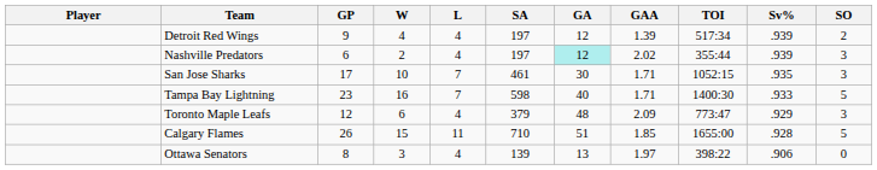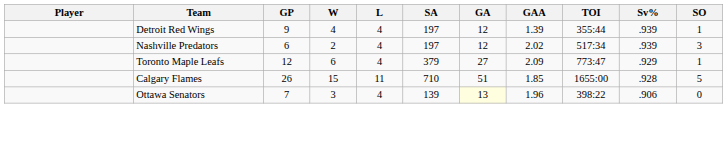Detroit Red Wings | TOI: 517:34 -> 355:44
Detroit Red Wings | SO: 2 -> 1
Nashville Predators | GA: paleturquoise background -> no background
Nashville Predators | TOI: 355:44 -> 517:34
- row: San Jose Sharks | 17 | 10 | 7 | 461 | 30 | 1.71 | 1052:15 | .935 | 3
- row: Tampa Bay Lightning | 23 | 16 | 7 | 598 | 40 | 1.71 | 1400:30 | .933 | 5
Toronto Maple Leafs | GA: 48 -> 27
Toronto Maple Leafs | SO: 3 -> 1
Ottawa Senators | GP: 8 -> 7
Ottawa Senators | GA: no background -> lightyellow background
Ottawa Senators | GAA: 1.97 -> 1.96
